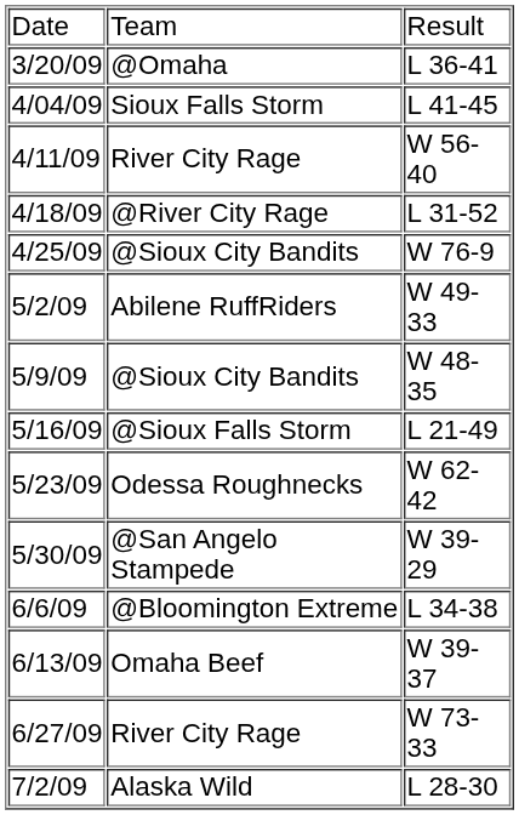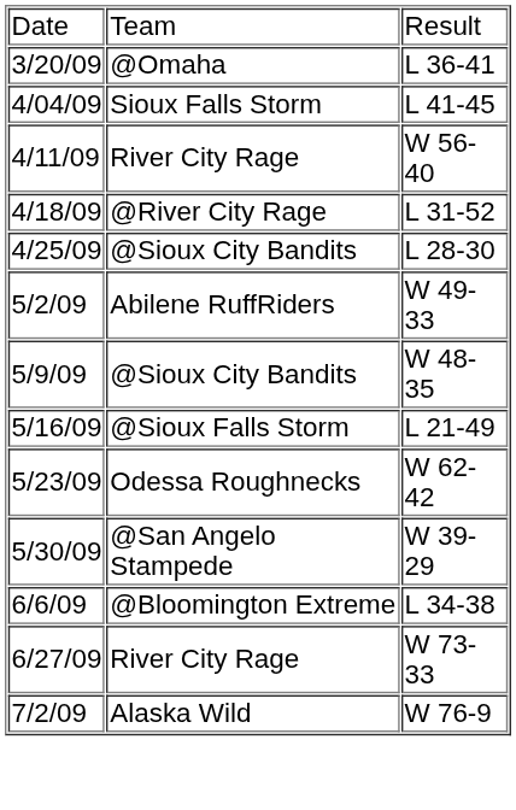4/25/09 | column 3: W 76-9 -> L 28-30
- row: 6/13/09 | Omaha Beef | W 39-37
7/2/09 | column 3: L 28-30 -> W 76-9
